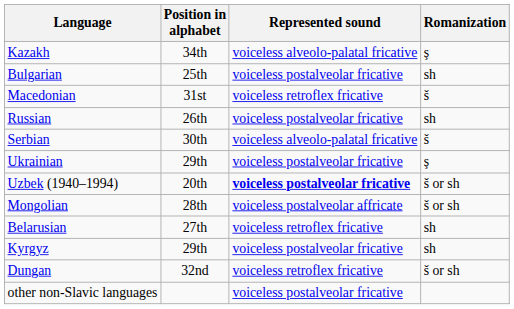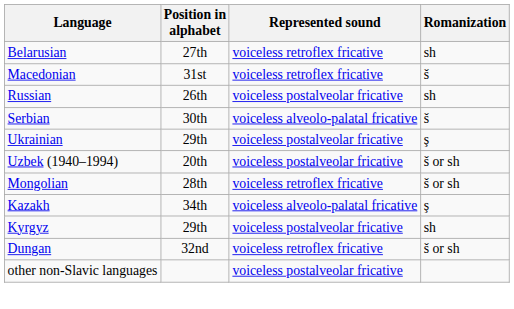rows swapped: Belarusian <-> Kazakh
- row: Bulgarian | 25th | voiceless postalveolar fricative | sh
Uzbek (1940–1994) | Represented sound: bold -> normal
Mongolian | Represented sound: voiceless postalveolar affricate -> voiceless retroflex fricative
